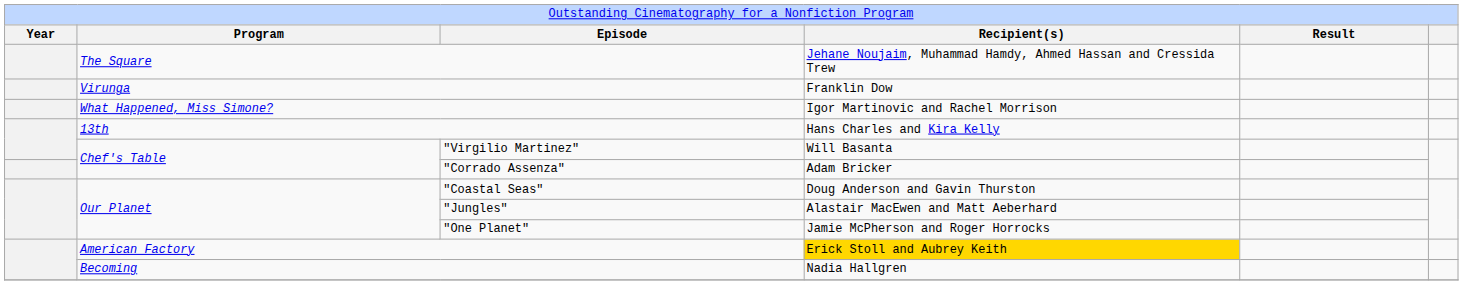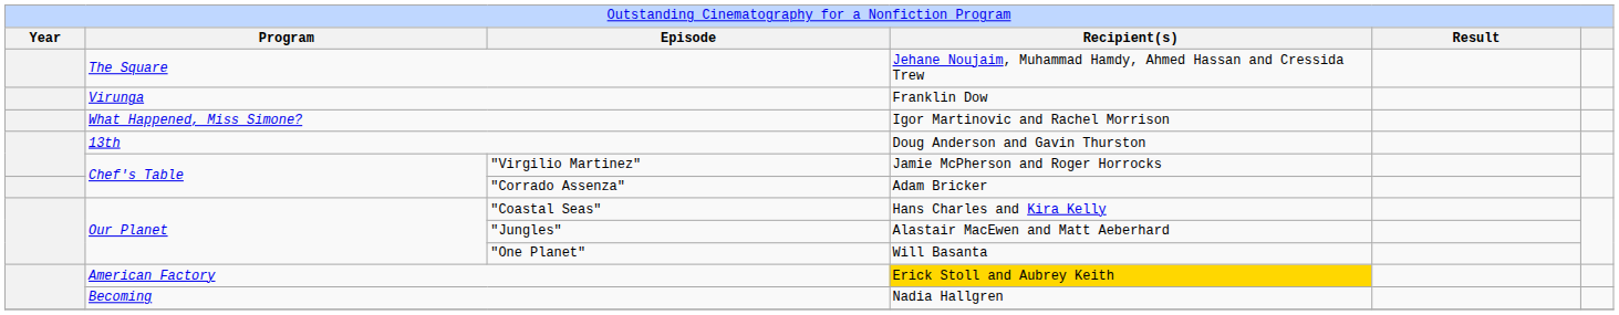13th | column 4: Hans Charles and Kira Kelly -> Doug Anderson and Gavin Thurston
"Virgilio Martinez" | column 4: Will Basanta -> Jamie McPherson and Roger Horrocks
"Coastal Seas" | column 4: Doug Anderson and Gavin Thurston -> Hans Charles and Kira Kelly
"One Planet" | column 4: Jamie McPherson and Roger Horrocks -> Will Basanta
